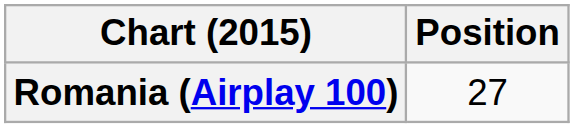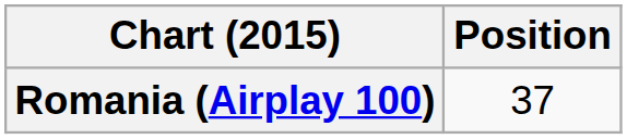Romania (Airplay 100) | Position: 27 -> 37
